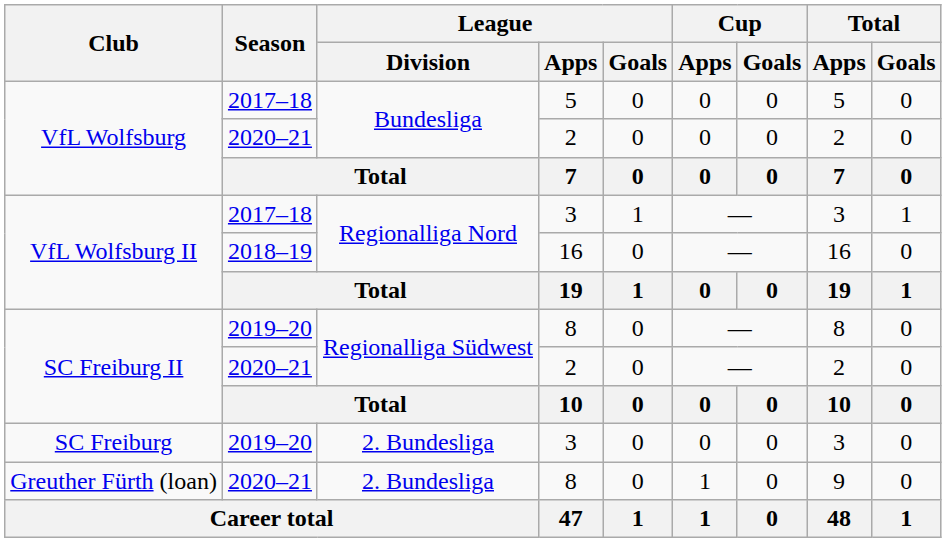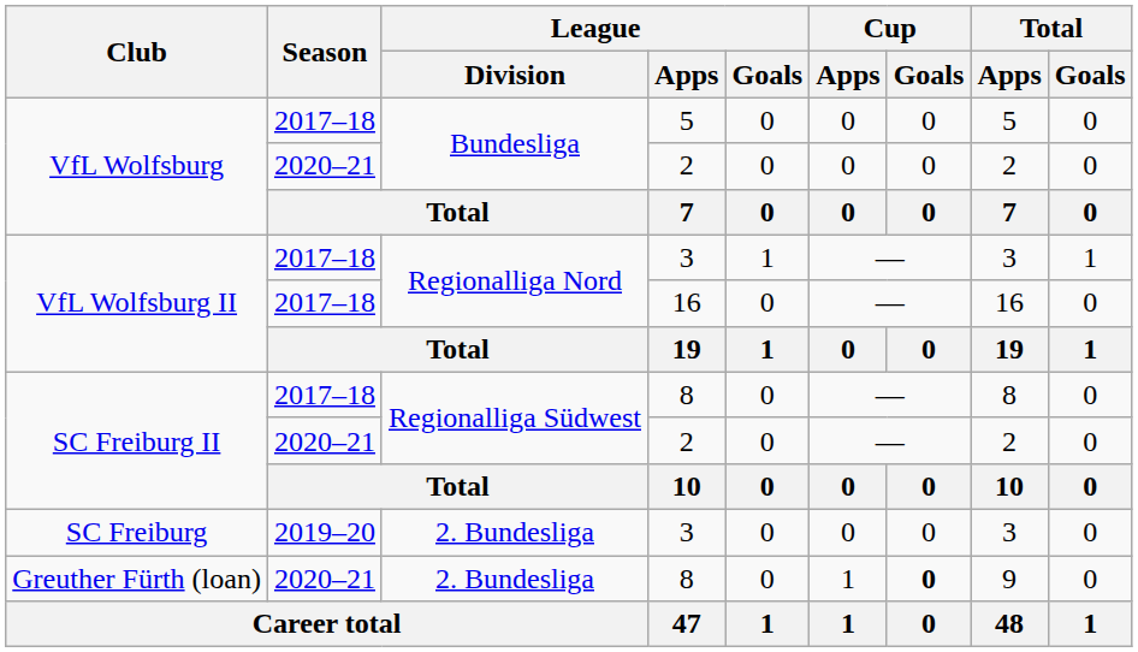VfL Wolfsburg II / 16 | Season: 2018–19 -> 2017–18
SC Freiburg II / 8 | Season: 2019–20 -> 2017–18
Greuther Fürth (loan) | Cup / Goals: normal -> bold
